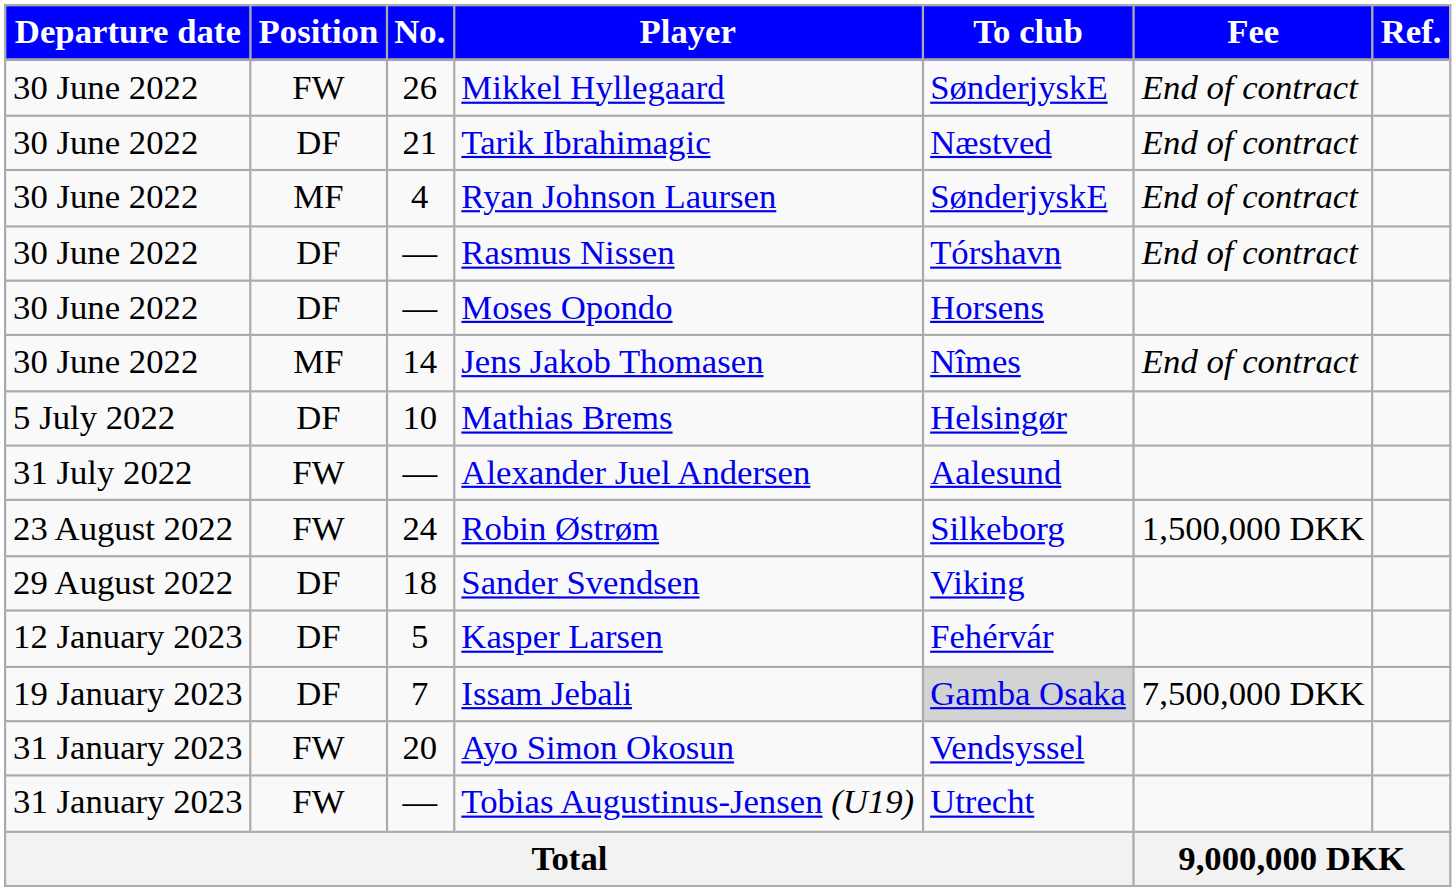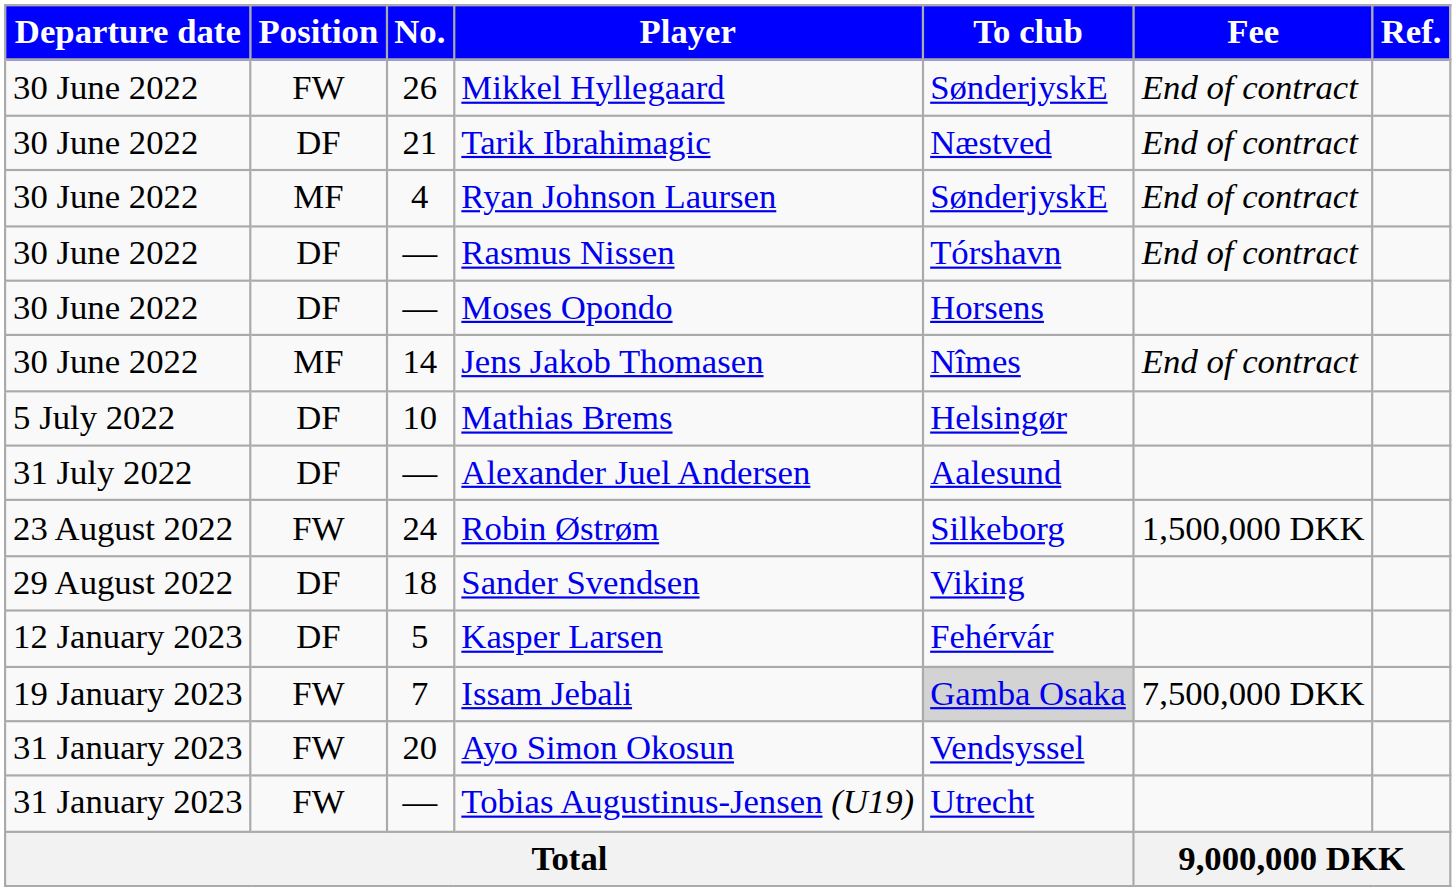Alexander Juel Andersen | Position: FW -> DF
Issam Jebali | Position: DF -> FW
